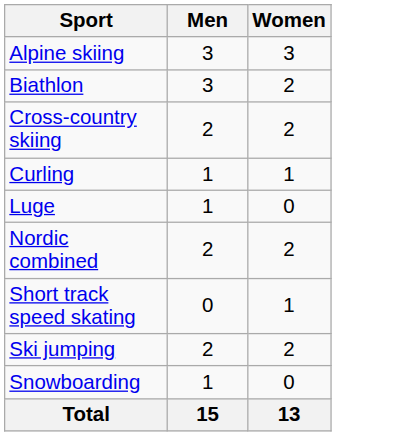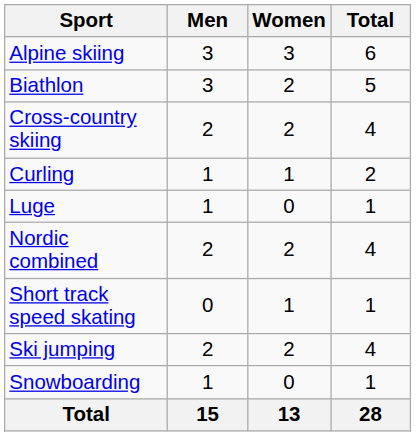+ column: Total | 6 | 5 | 4 | 2 | 1 | 4 | 1 | 4 | 1 | 28
